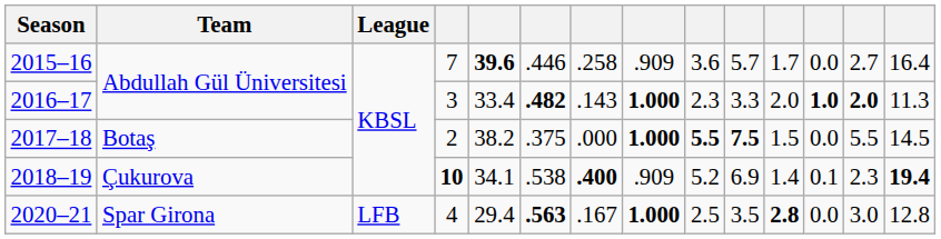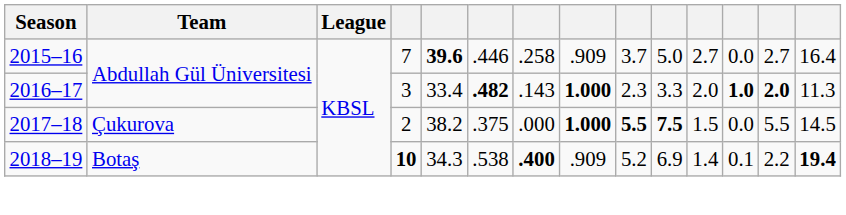2015–16 | column 9: 3.6 -> 3.7
2015–16 | column 10: 5.7 -> 5.0
2015–16 | column 11: 1.7 -> 2.7
2017–18 | Team: Botaş -> Çukurova
2018–19 | Team: Çukurova -> Botaş
2018–19 | column 5: 34.1 -> 34.3
2018–19 | column 13: 2.3 -> 2.2
- row: 2020–21 | Spar Girona | LFB | 4 | 29.4 | .563 | .167 | 1.000 | 2.5 | 3.5 | 2.8 | 0.0 | 3.0 | 12.8
